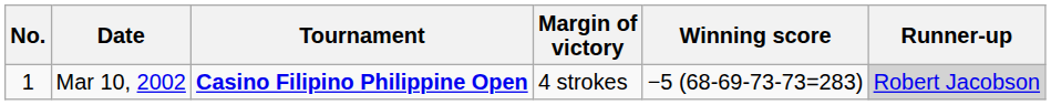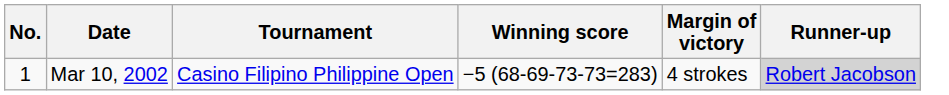columns swapped: Winning score <-> Margin of victory
Mar 10, 2002 | Tournament: bold -> normal
